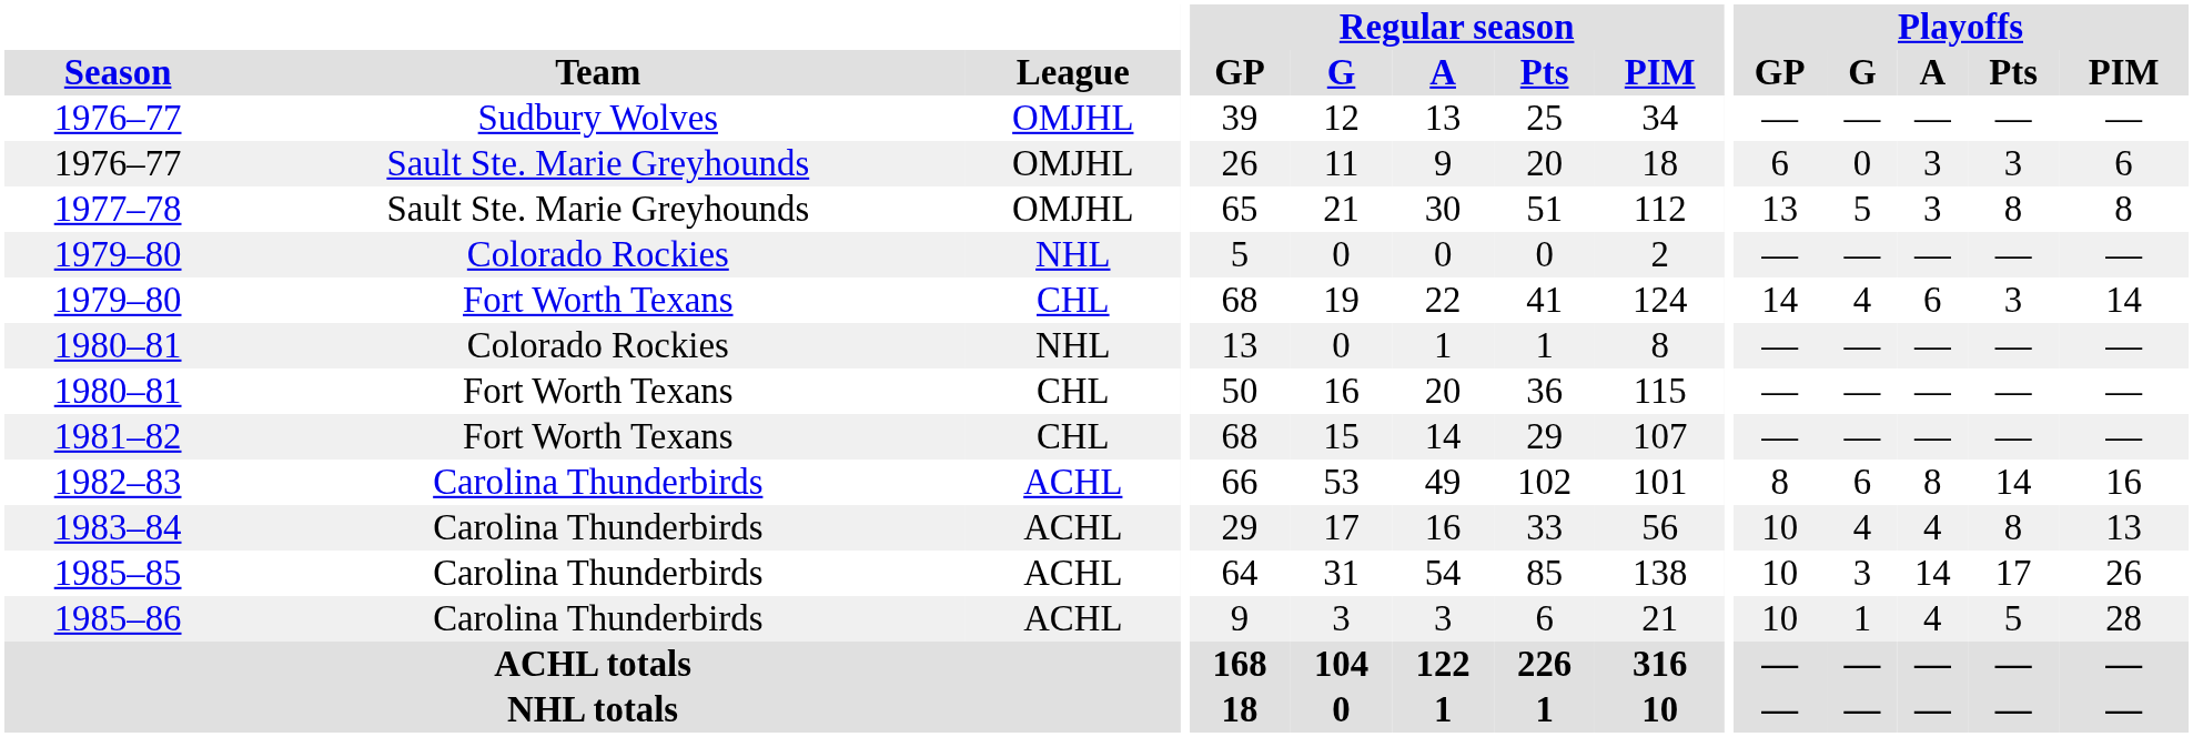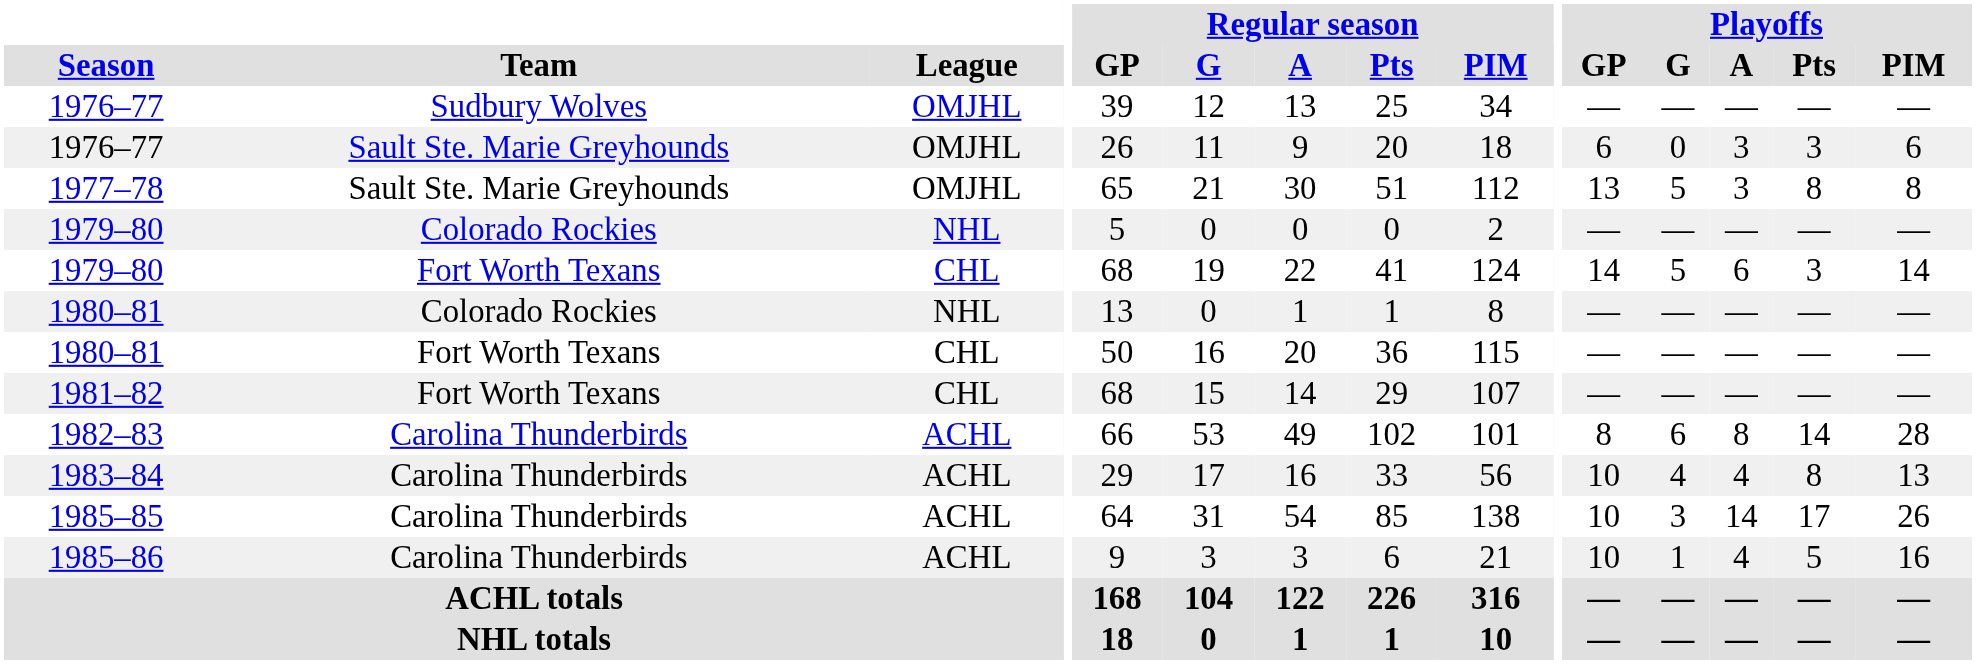1979–80 / Fort Worth Texans | Playoffs / G: 4 -> 5
1982–83 | Playoffs / PIM: 16 -> 28
1985–86 | Playoffs / PIM: 28 -> 16
